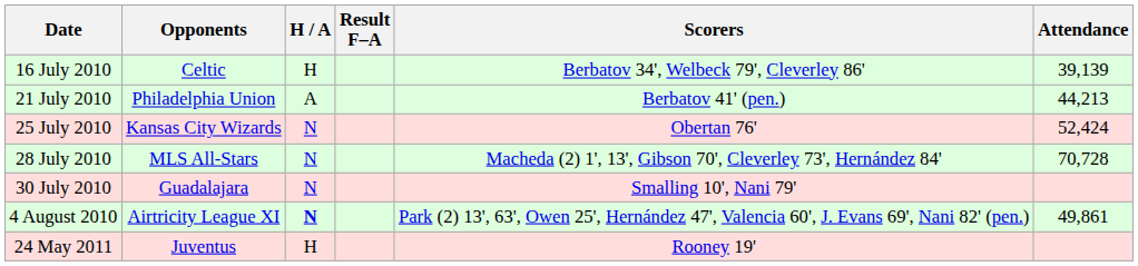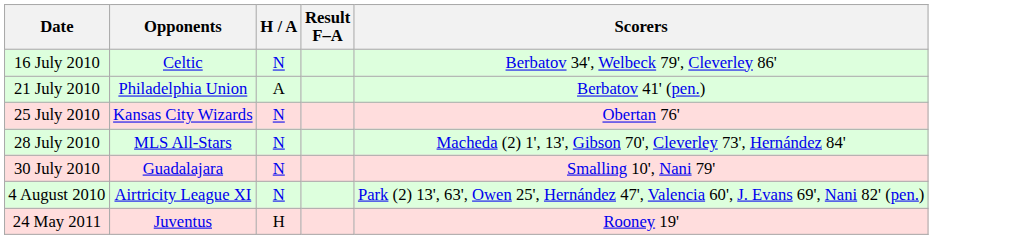- column: Attendance | 39,139 | 44,213 | 52,424 | 70,728 | 49,861
16 July 2010 | H / A: H -> N
4 August 2010 | H / A: bold -> normal
